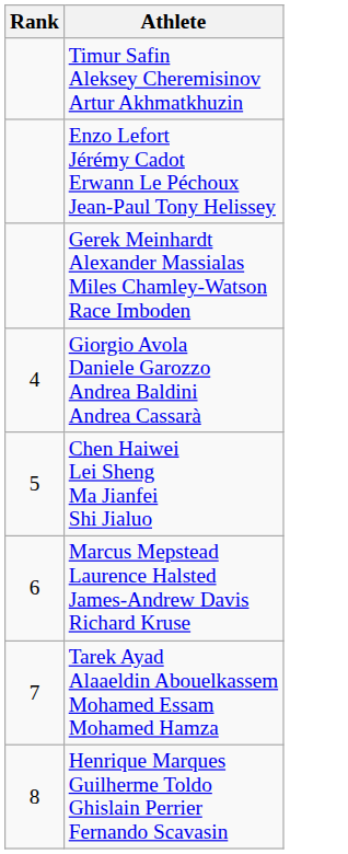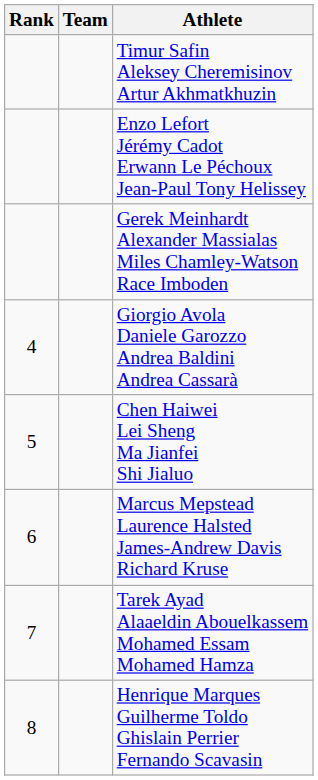+ column: Team
